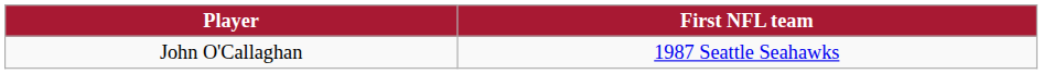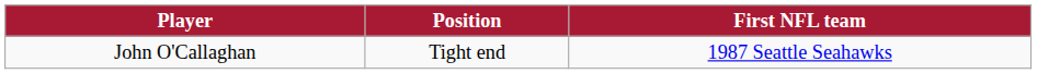+ column: Position | Tight end
